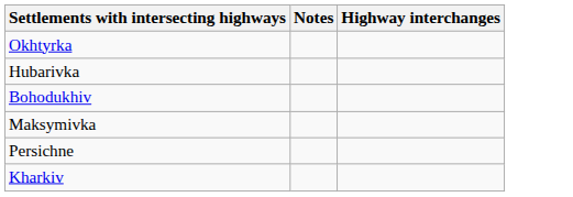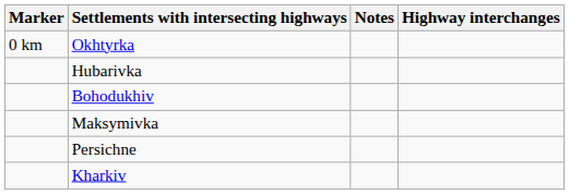+ column: Marker | 0 km
